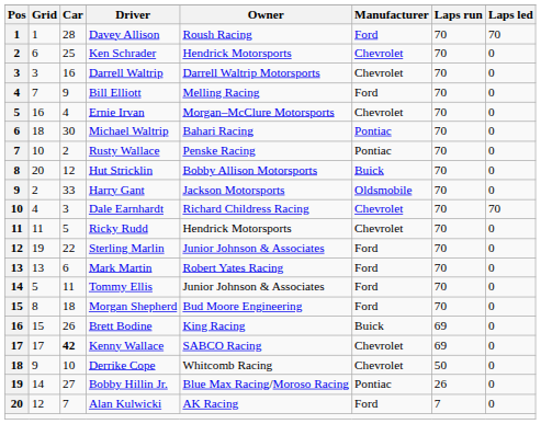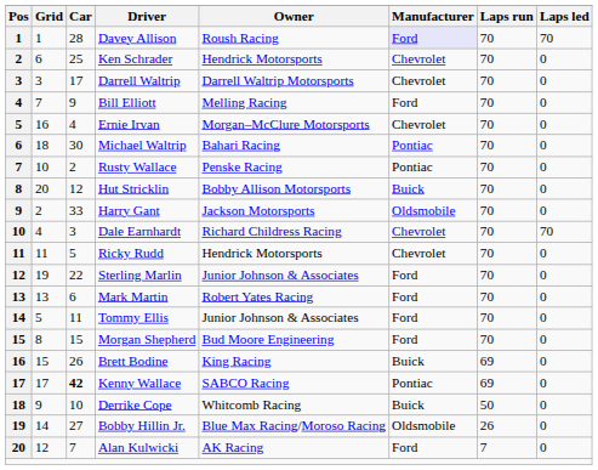Davey Allison | Manufacturer: no background -> lavender background
Darrell Waltrip | Car: 16 -> 17
Morgan Shepherd | Car: 18 -> 15
Kenny Wallace | Manufacturer: Chevrolet -> Pontiac
Derrike Cope | Manufacturer: Chevrolet -> Buick
Bobby Hillin Jr. | Manufacturer: Pontiac -> Oldsmobile
